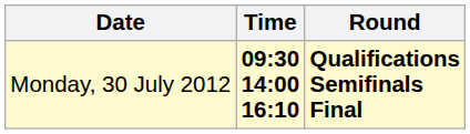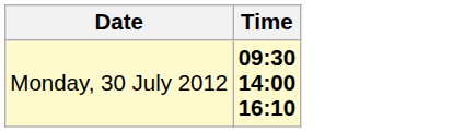- column: Round | Qualifications Semifinals Final
